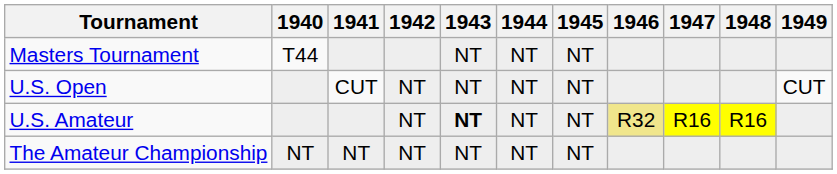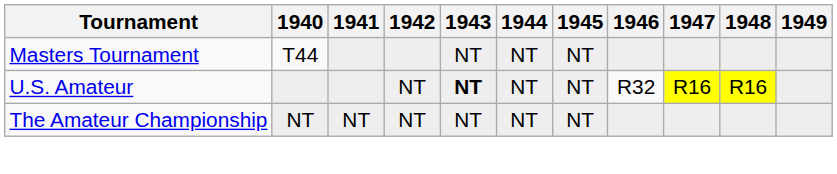- row: U.S. Open | CUT | NT | NT | NT | NT | CUT
U.S. Amateur | 1946: khaki background -> no background
